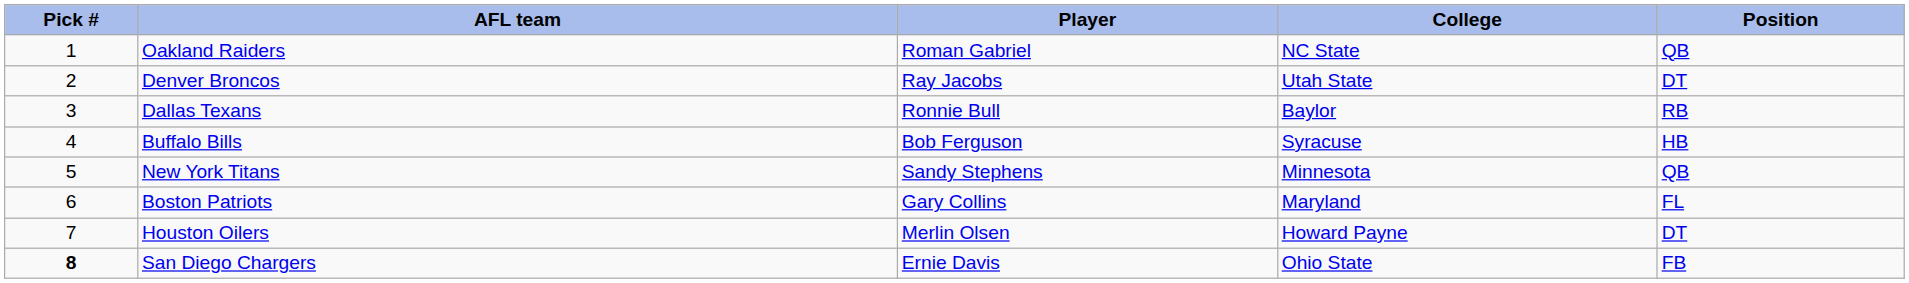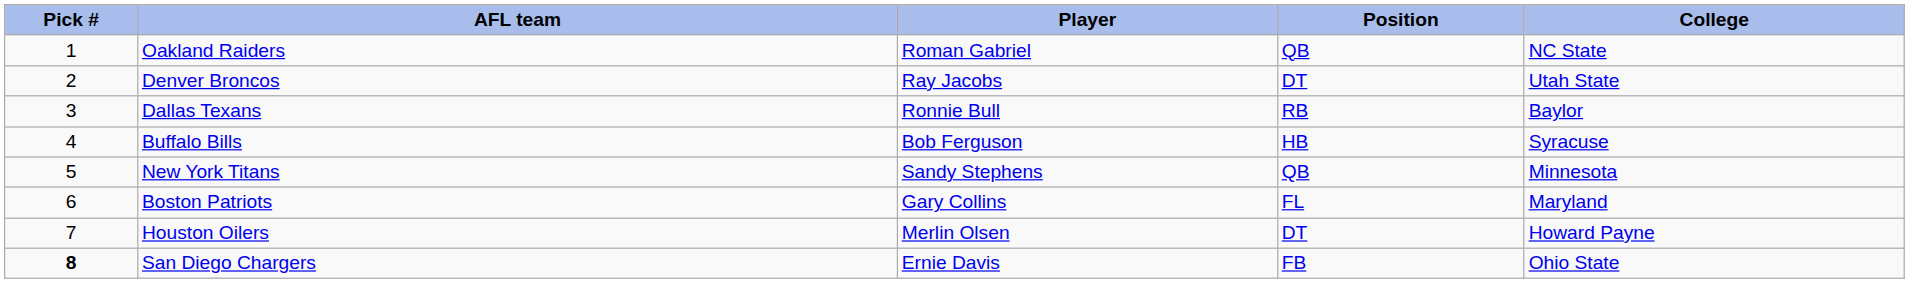columns swapped: Position <-> College
